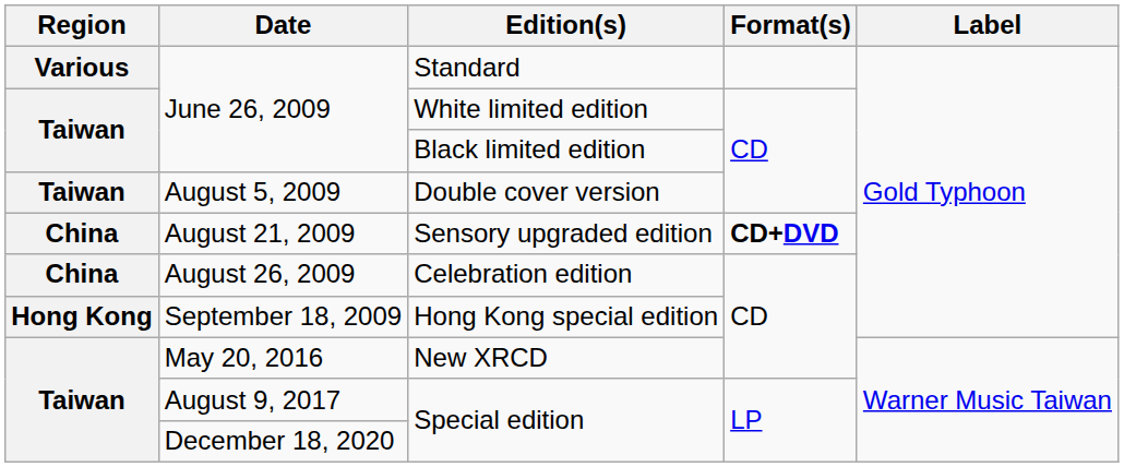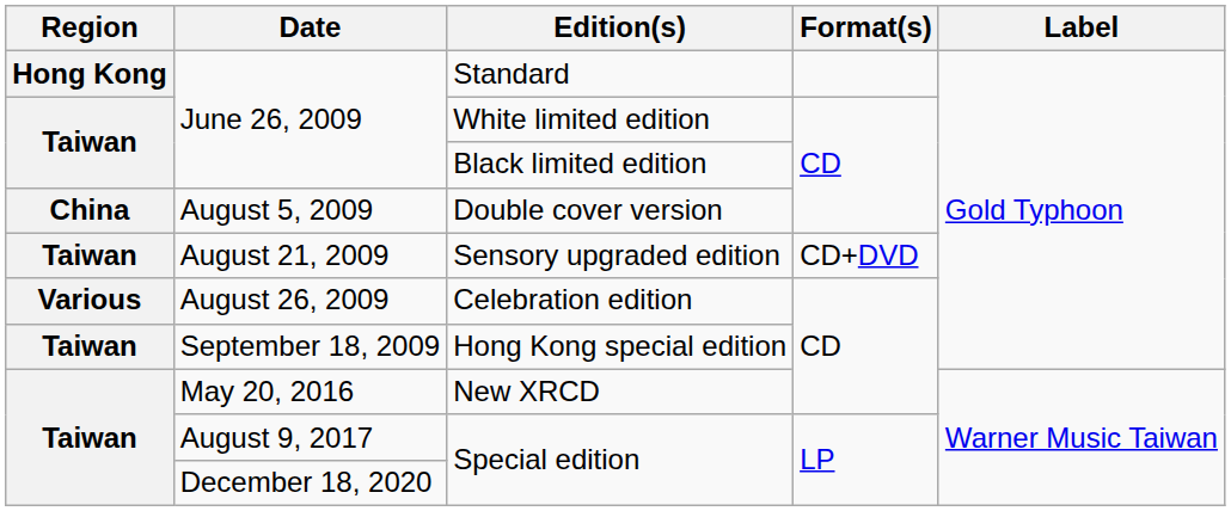Standard | Region: Various -> Hong Kong
August 5, 2009 / Double cover version | Region: Taiwan -> China
Sensory upgraded edition | Region: China -> Taiwan
Sensory upgraded edition | Format(s): bold -> normal
Celebration edition | Region: China -> Various
Hong Kong special edition | Region: Hong Kong -> Taiwan
